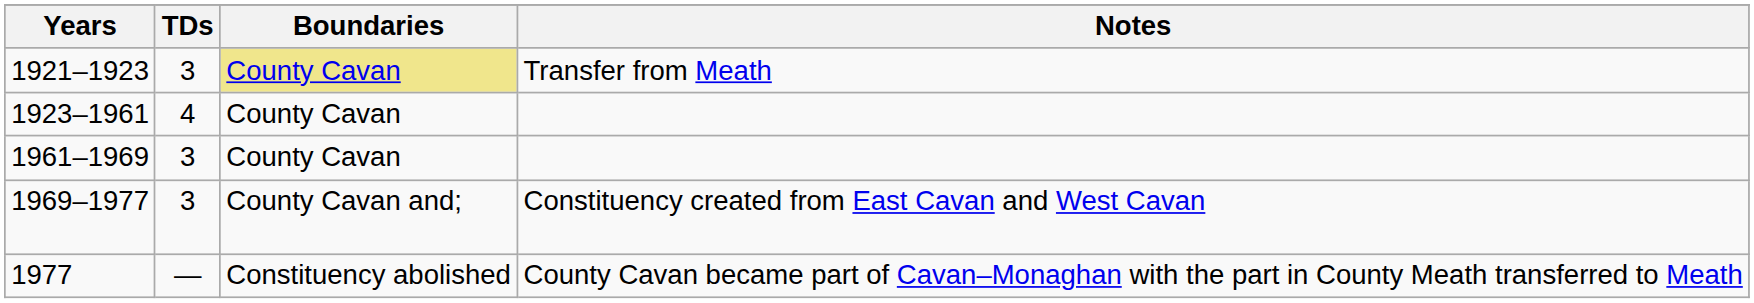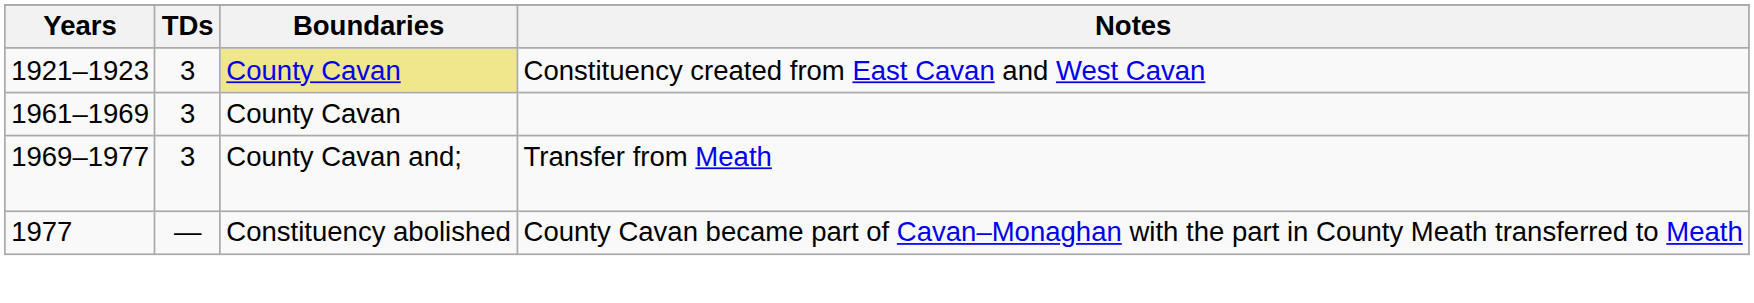1921–1923 | Notes: Transfer from Meath -> Constituency created from East Cavan and West Cavan
- row: 1923–1961 | 4 | County Cavan
1969–1977 | Notes: Constituency created from East Cavan and West Cavan -> Transfer from Meath
